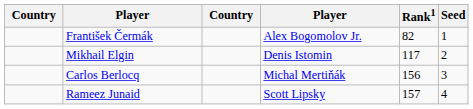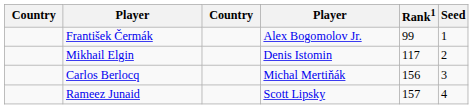František Čermák | Rank1: 82 -> 99
